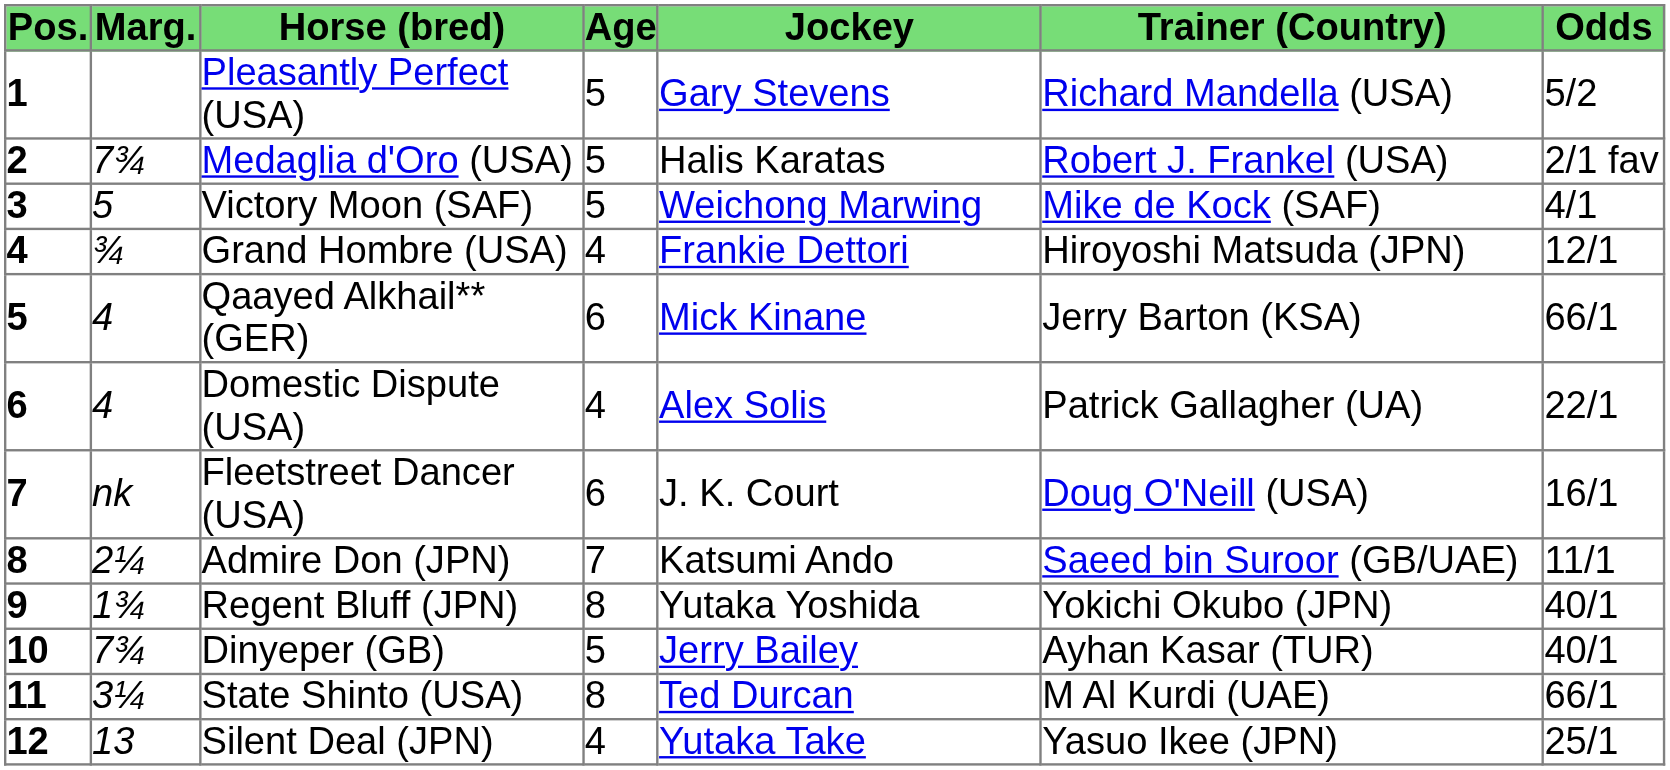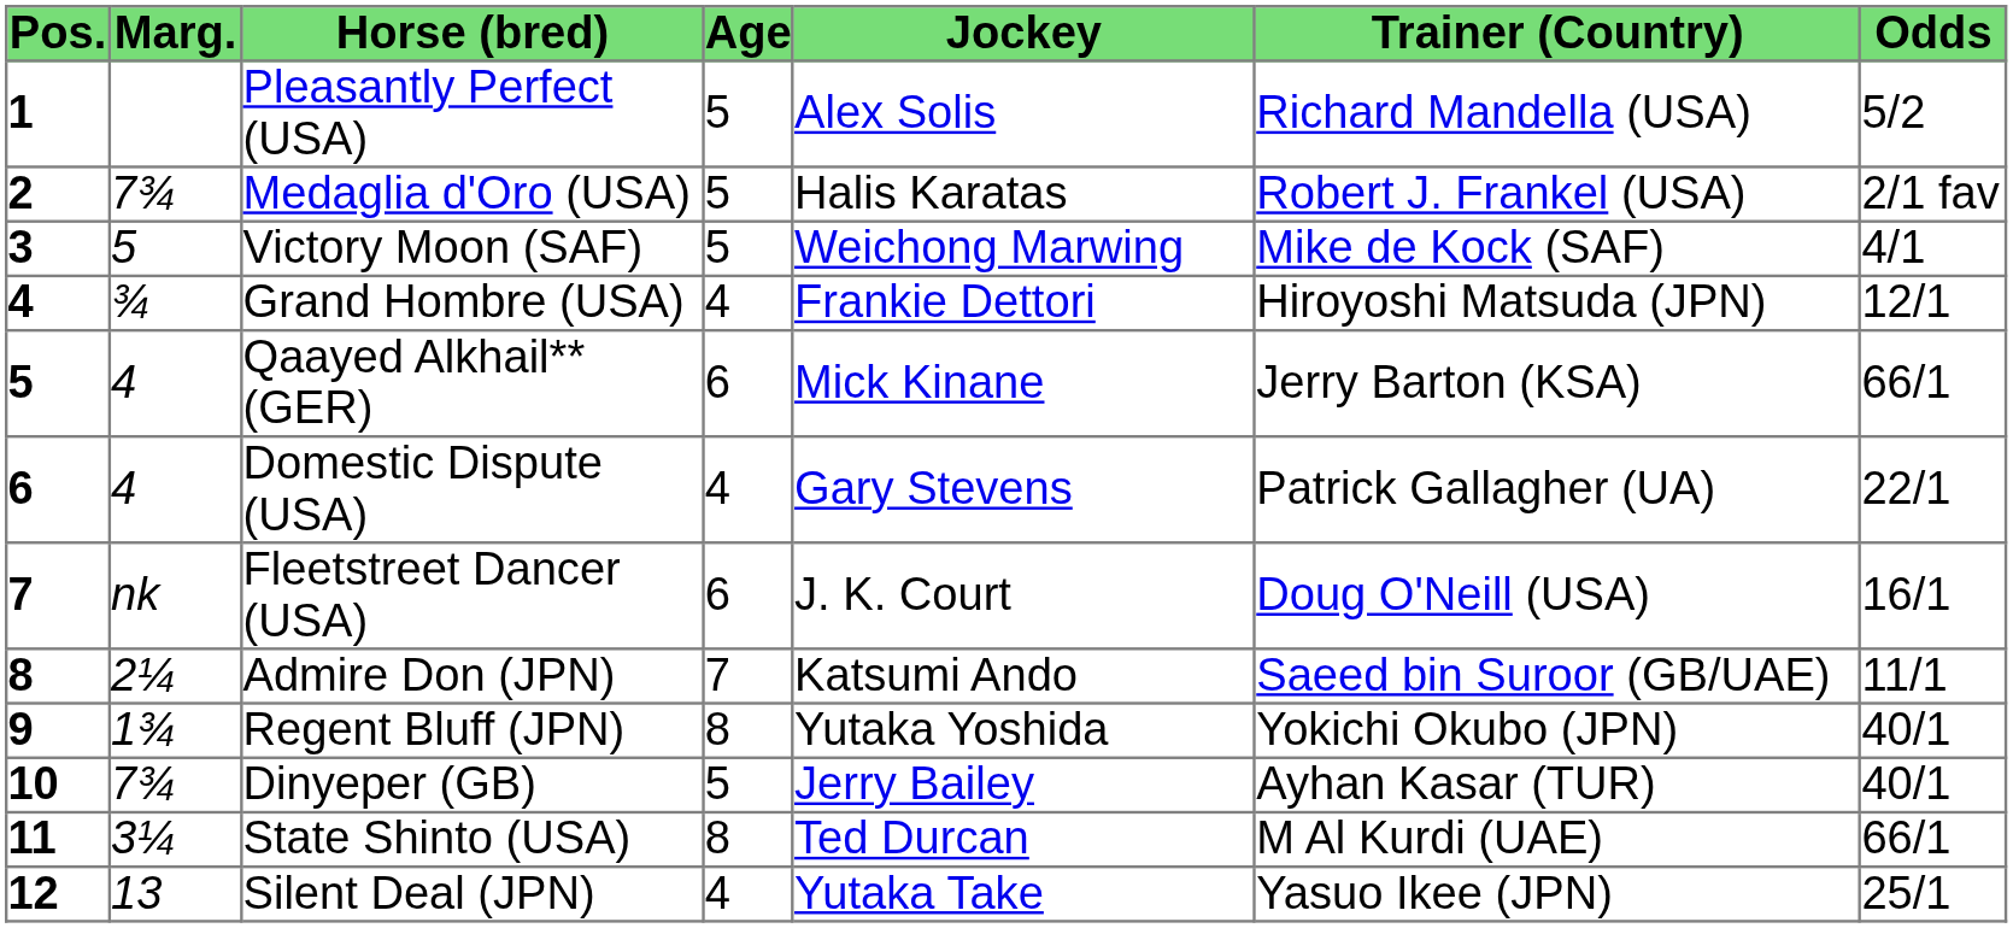Pleasantly Perfect (USA) | Jockey: Gary Stevens -> Alex Solis
Domestic Dispute (USA) | Jockey: Alex Solis -> Gary Stevens
